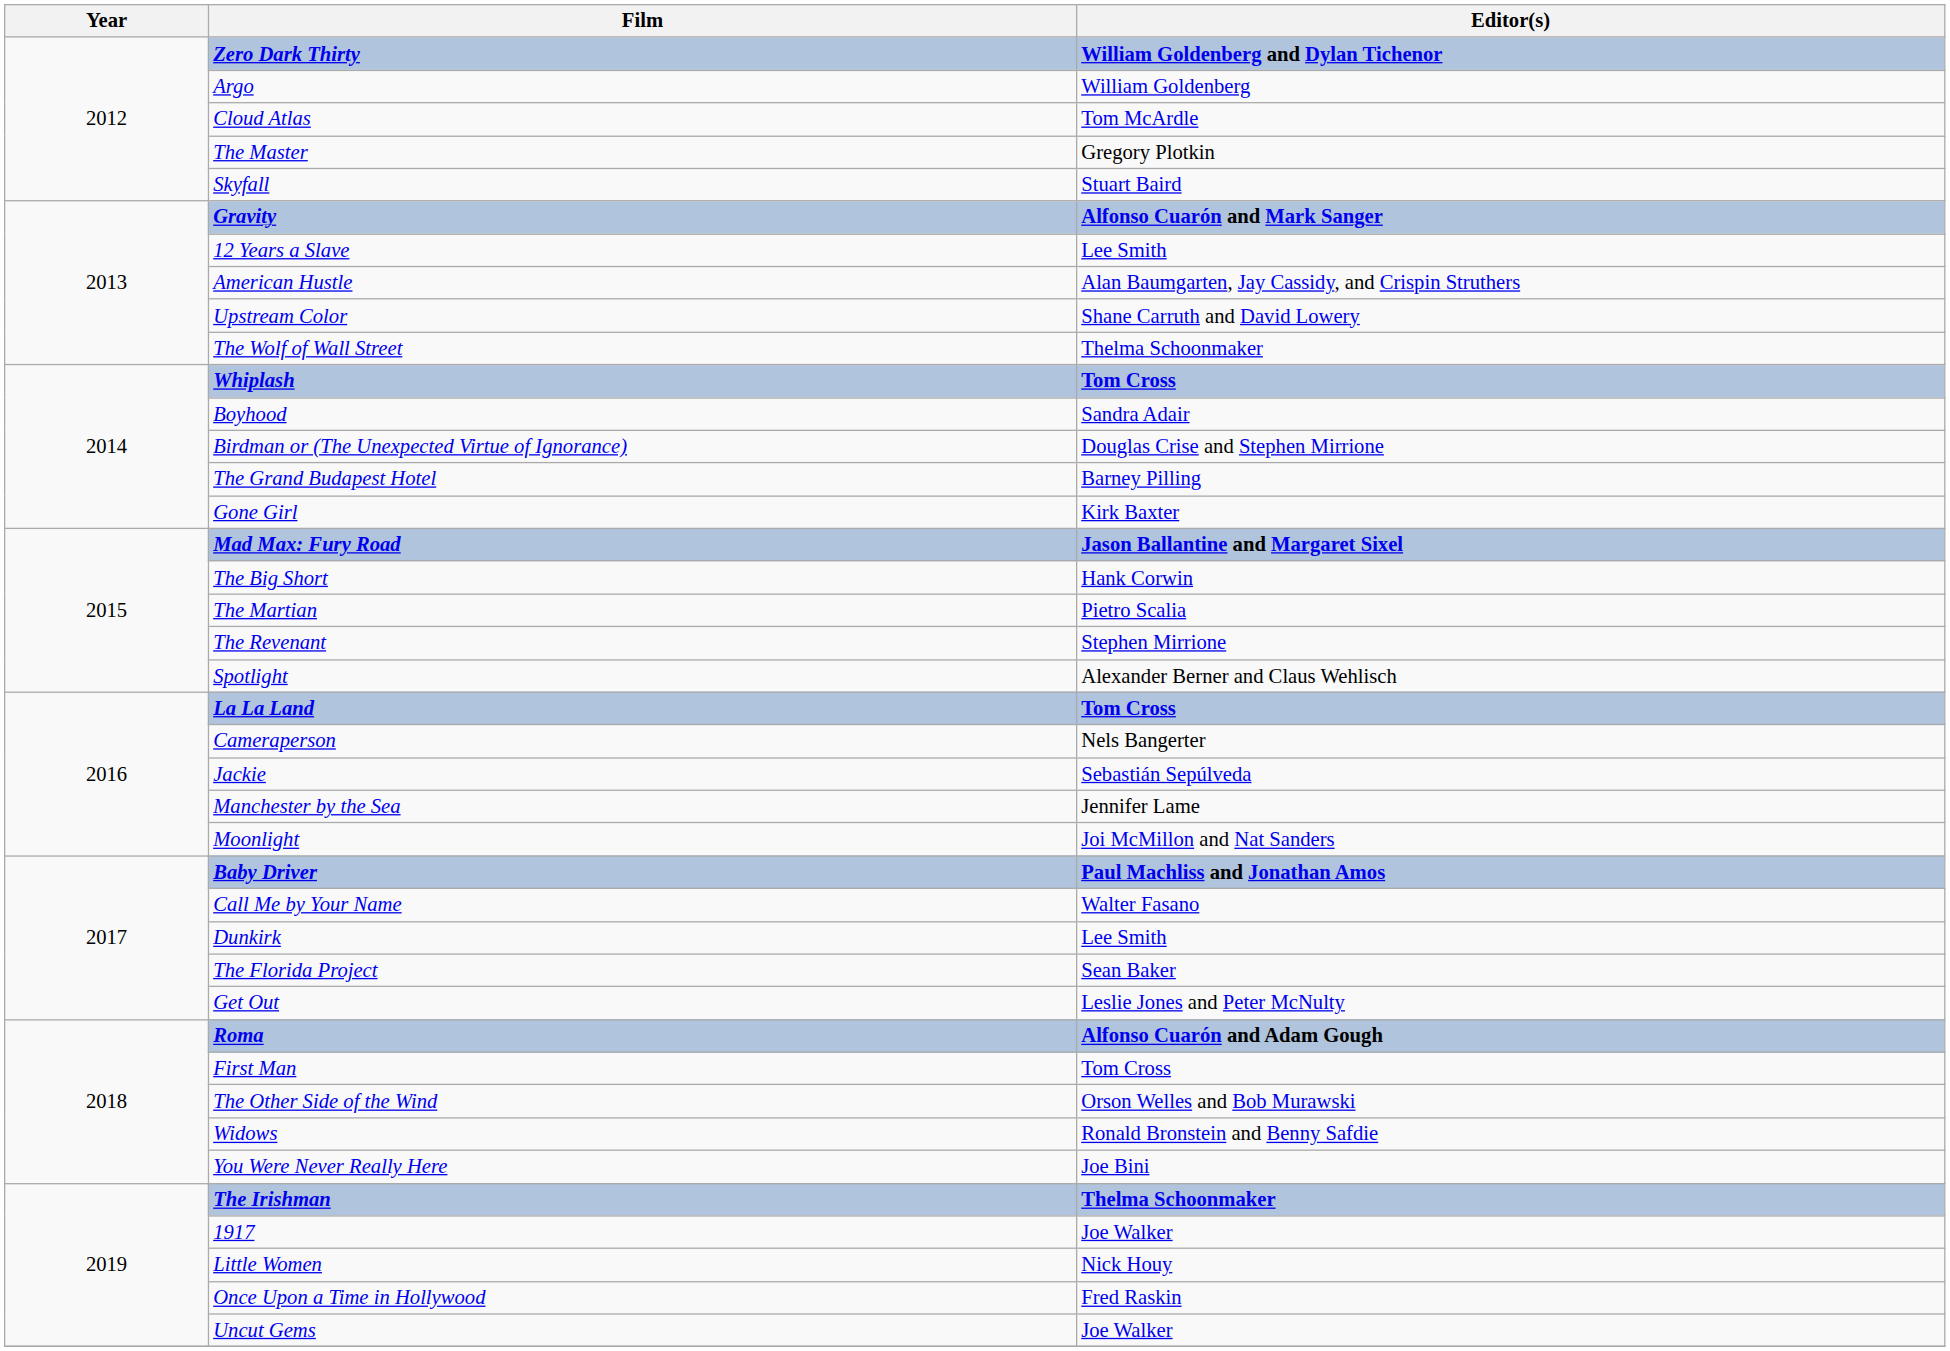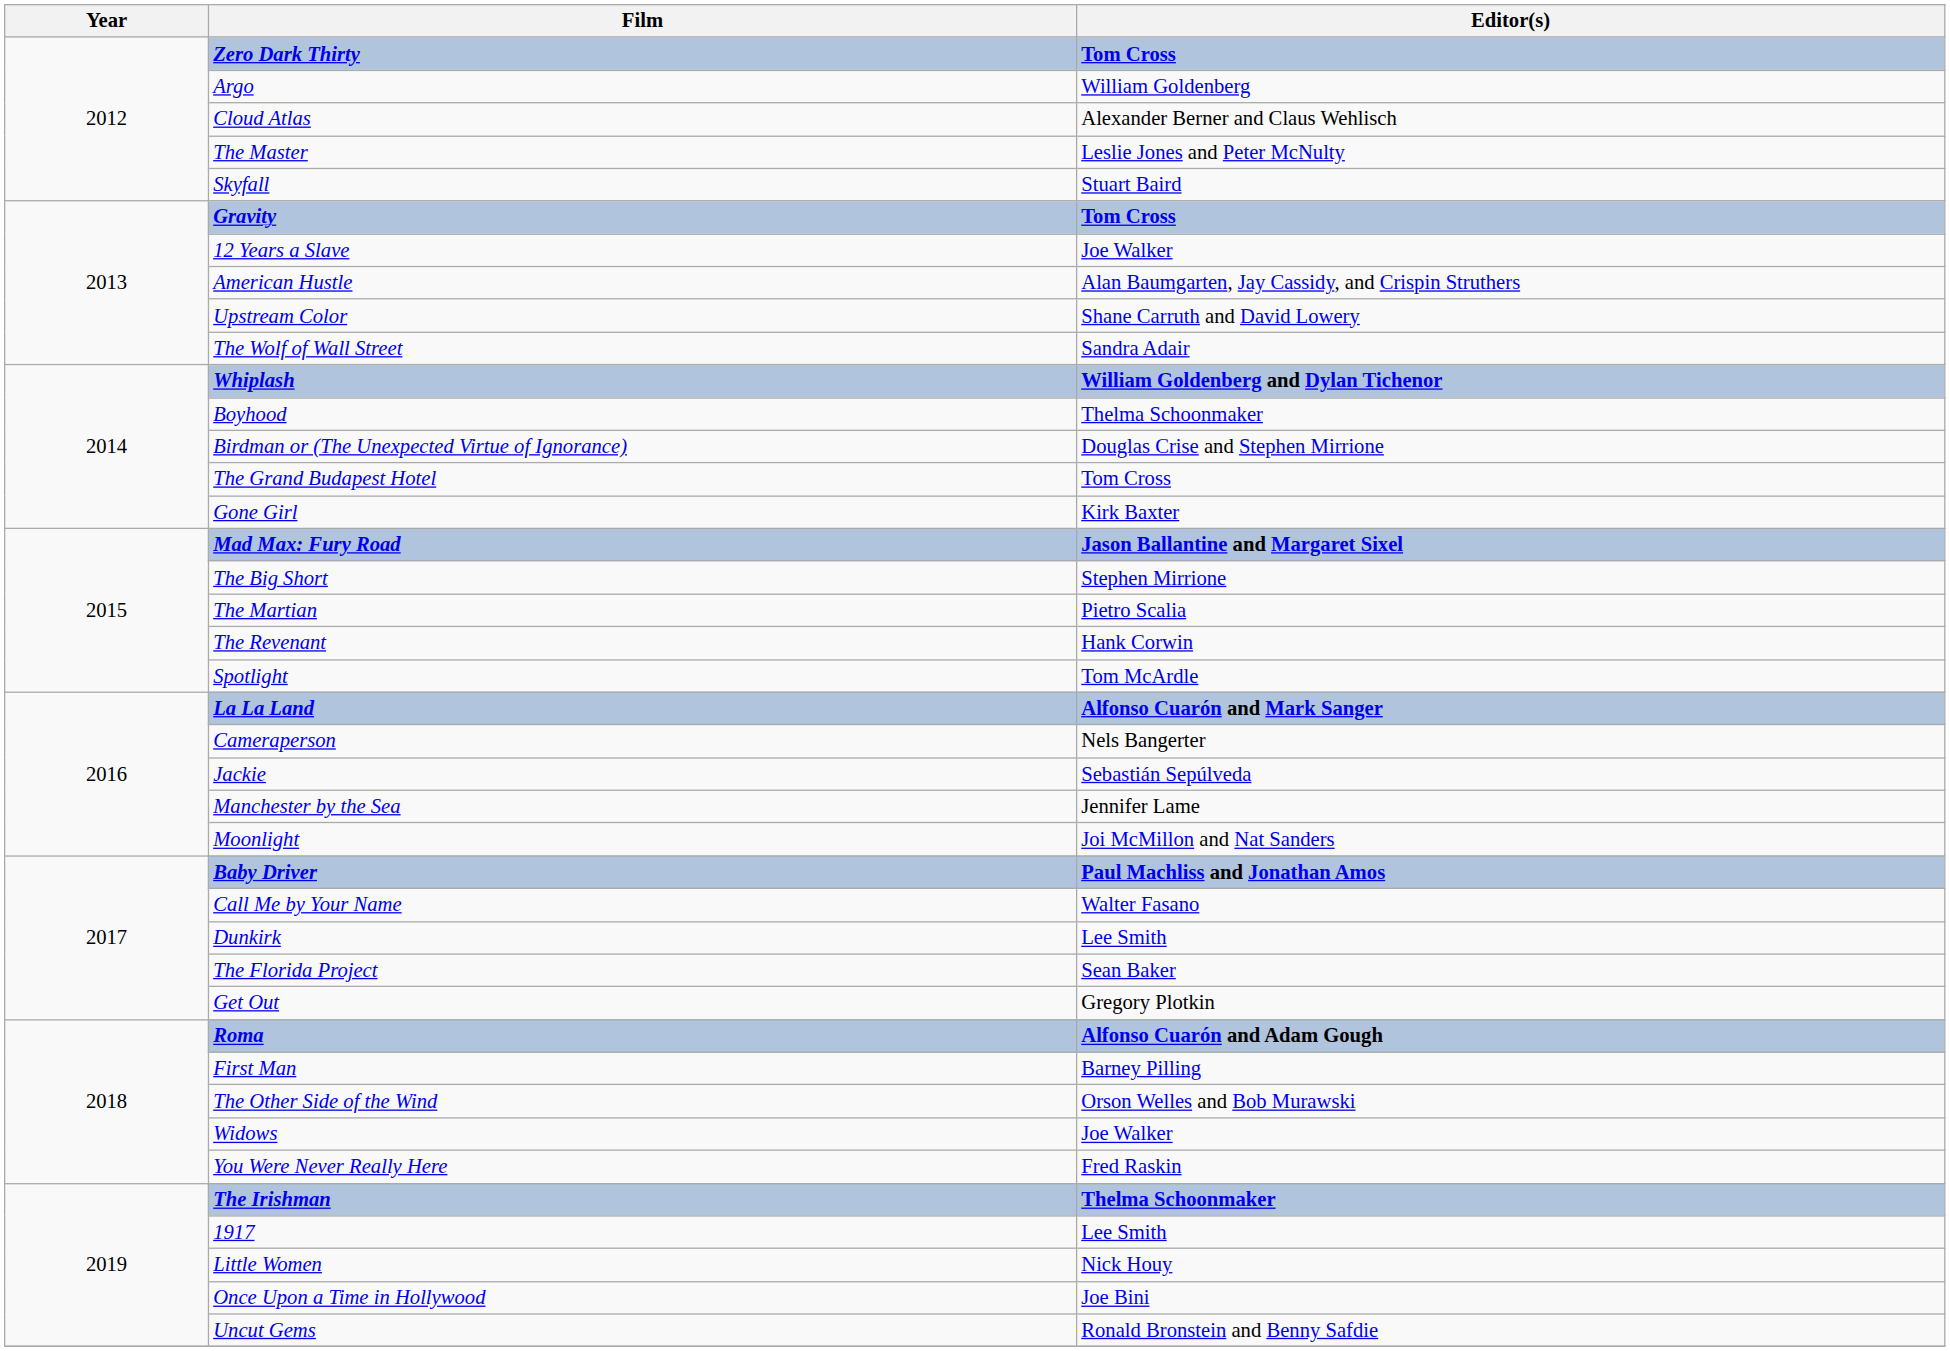Zero Dark Thirty | Editor(s): William Goldenberg and Dylan Tichenor -> Tom Cross
Cloud Atlas | Editor(s): Tom McArdle -> Alexander Berner and Claus Wehlisch
The Master | Editor(s): Gregory Plotkin -> Leslie Jones and Peter McNulty
Gravity | Editor(s): Alfonso Cuarón and Mark Sanger -> Tom Cross
12 Years a Slave | Editor(s): Lee Smith -> Joe Walker
The Wolf of Wall Street | Editor(s): Thelma Schoonmaker -> Sandra Adair
Whiplash | Editor(s): Tom Cross -> William Goldenberg and Dylan Tichenor
Boyhood | Editor(s): Sandra Adair -> Thelma Schoonmaker
The Grand Budapest Hotel | Editor(s): Barney Pilling -> Tom Cross
The Big Short | Editor(s): Hank Corwin -> Stephen Mirrione
The Revenant | Editor(s): Stephen Mirrione -> Hank Corwin
Spotlight | Editor(s): Alexander Berner and Claus Wehlisch -> Tom McArdle
La La Land | Editor(s): Tom Cross -> Alfonso Cuarón and Mark Sanger
Get Out | Editor(s): Leslie Jones and Peter McNulty -> Gregory Plotkin
First Man | Editor(s): Tom Cross -> Barney Pilling
Widows | Editor(s): Ronald Bronstein and Benny Safdie -> Joe Walker
You Were Never Really Here | Editor(s): Joe Bini -> Fred Raskin
1917 | Editor(s): Joe Walker -> Lee Smith
Once Upon a Time in Hollywood | Editor(s): Fred Raskin -> Joe Bini
Uncut Gems | Editor(s): Joe Walker -> Ronald Bronstein and Benny Safdie
